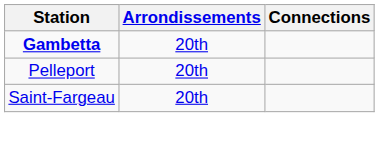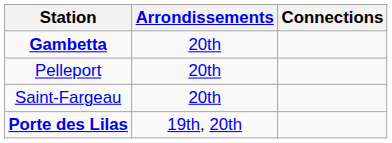+ row: Porte des Lilas | 19th, 20th
